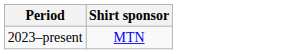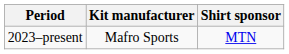+ column: Kit manufacturer | Mafro Sports
